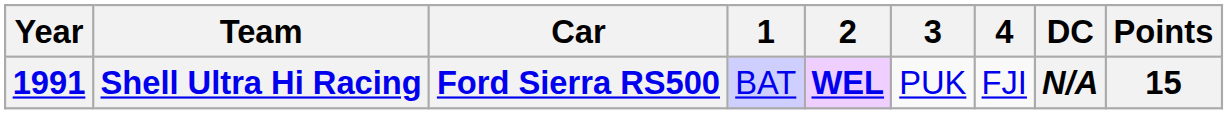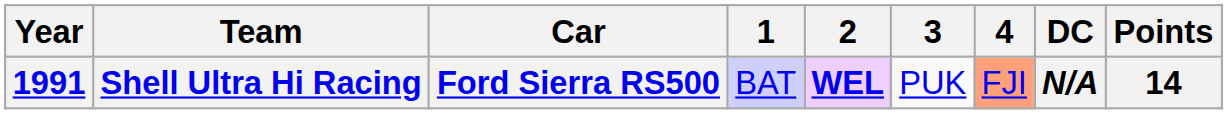Shell Ultra Hi Racing | 4: no background -> lightsalmon background
Shell Ultra Hi Racing | Points: 15 -> 14
